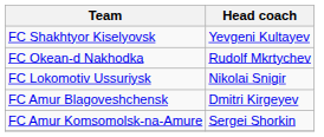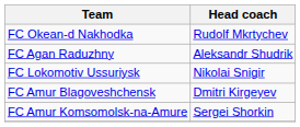- row: FC Shakhtyor Kiselyovsk | Yevgeni Kultayev
+ row: FC Agan Raduzhny | Aleksandr Shudrik
